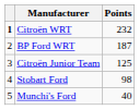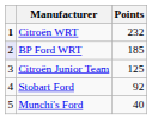BP Ford WRT | column 1: no background -> lavender background
BP Ford WRT | Points: 187 -> 185
Stobart Ford | Points: 98 -> 92
